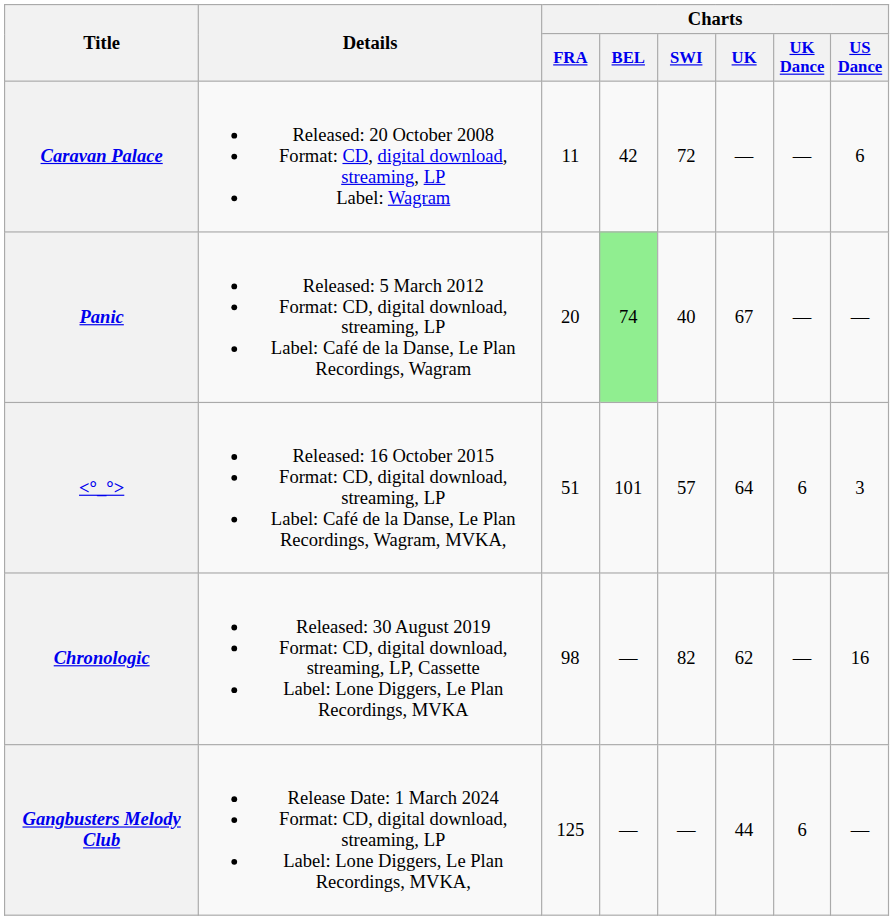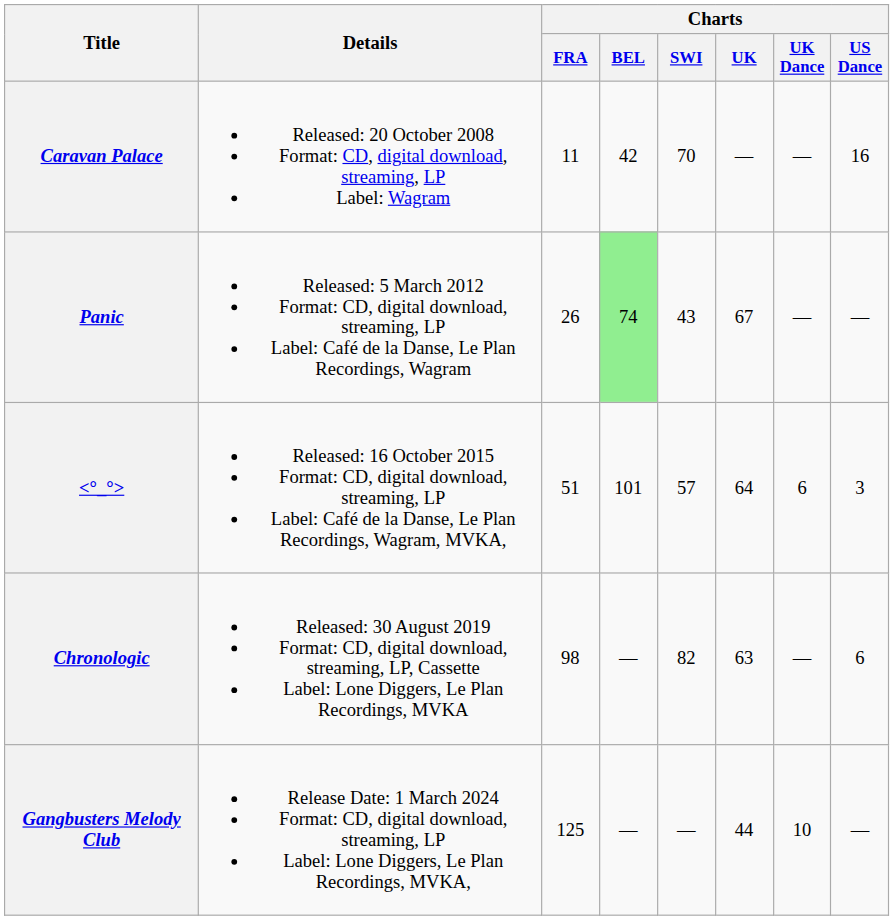Caravan Palace | Charts / SWI: 72 -> 70
Caravan Palace | Charts / US Dance: 6 -> 16
Panic | Charts / FRA: 20 -> 26
Panic | Charts / SWI: 40 -> 43
Chronologic | Charts / UK: 62 -> 63
Chronologic | Charts / US Dance: 16 -> 6
Gangbusters Melody Club | Charts / UK Dance: 6 -> 10
